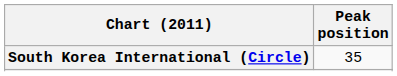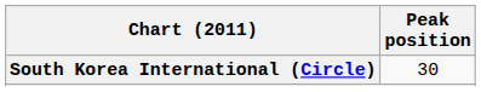South Korea International (Circle) | Peak position: 35 -> 30
